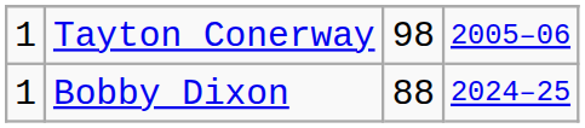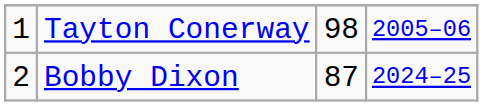Bobby Dixon | column 1: 1 -> 2
Bobby Dixon | column 3: 88 -> 87
